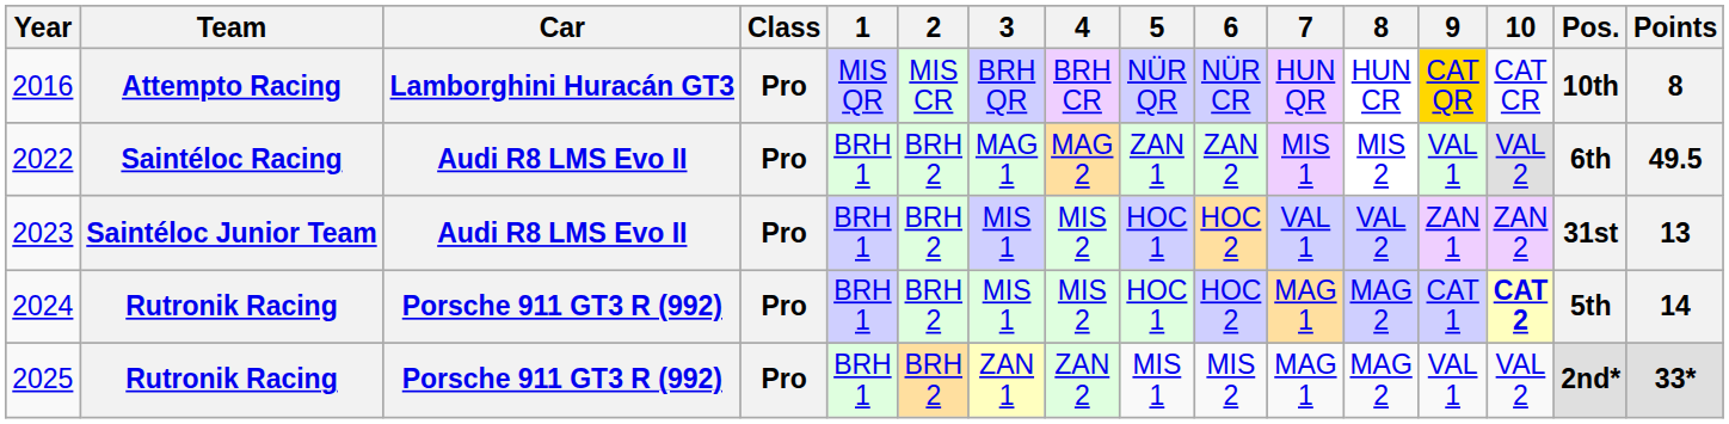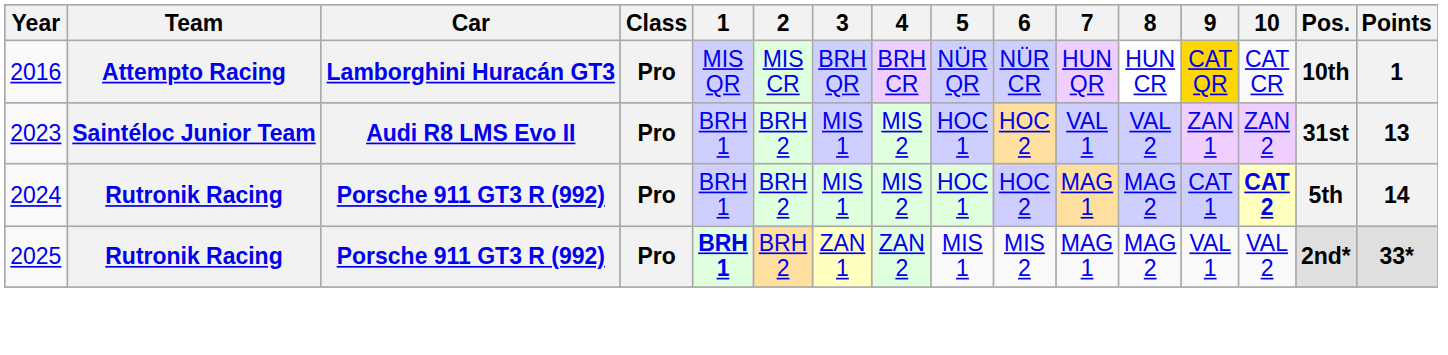2016 | Points: 8 -> 1
- row: 2022 | Saintéloc Racing | Audi R8 LMS Evo II | Pro | BRH 1 | BRH 2 | MAG 1 | MAG 2 | ZAN 1 | ZAN 2 | MIS 1 | MIS 2 | VAL 1 | VAL 2 | 6th | 49.5
2025 | 1: normal -> bold
